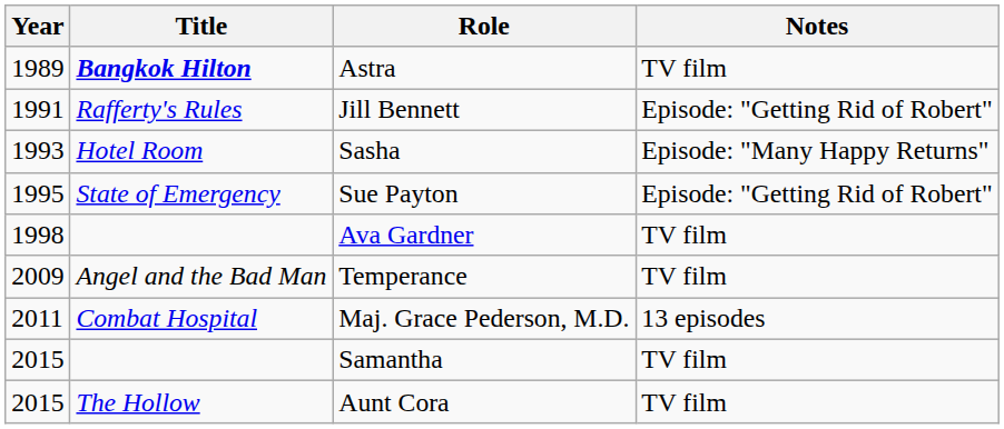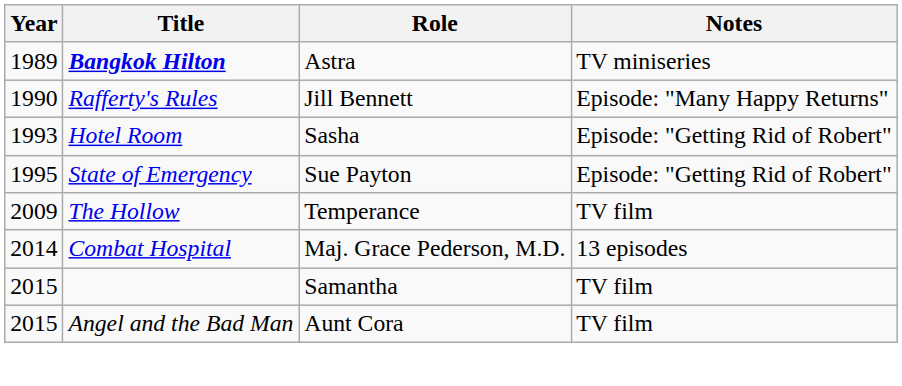Astra | Notes: TV film -> TV miniseries
Jill Bennett | Year: 1991 -> 1990
Jill Bennett | Notes: Episode: "Getting Rid of Robert" -> Episode: "Many Happy Returns"
Sasha | Notes: Episode: "Many Happy Returns" -> Episode: "Getting Rid of Robert"
- row: 1998 | Ava Gardner | TV film
Temperance | Title: Angel and the Bad Man -> The Hollow
Maj. Grace Pederson, M.D. | Year: 2011 -> 2014
Aunt Cora | Title: The Hollow -> Angel and the Bad Man
